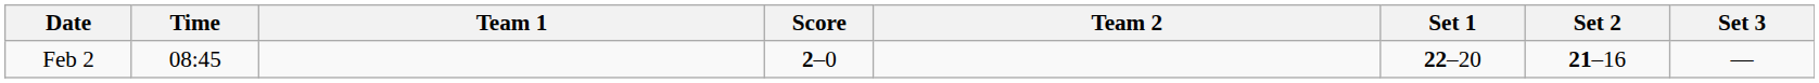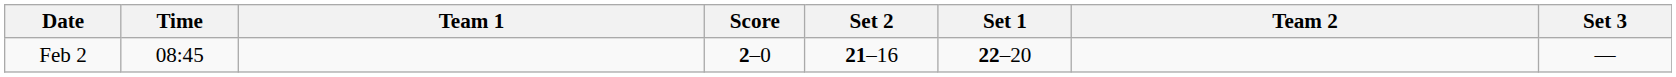columns swapped: Team 2 <-> Set 2
